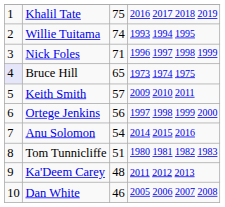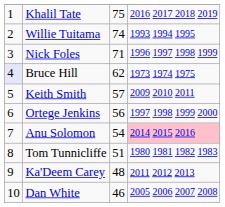Bruce Hill | column 3: 65 -> 62
Anu Solomon | column 4: no background -> pink background
